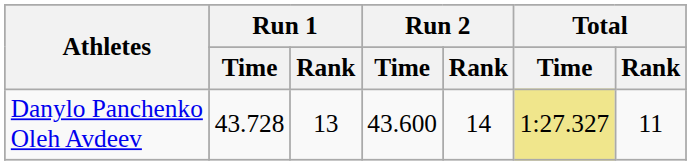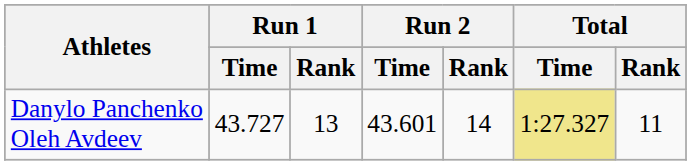Danylo Panchenko Oleh Avdeev | Run 1 / Time: 43.728 -> 43.727
Danylo Panchenko Oleh Avdeev | Run 2 / Time: 43.600 -> 43.601
